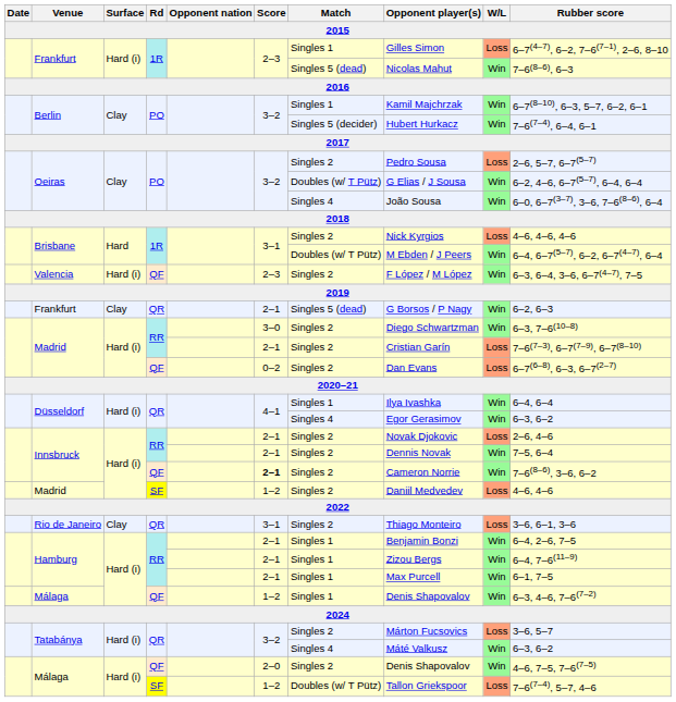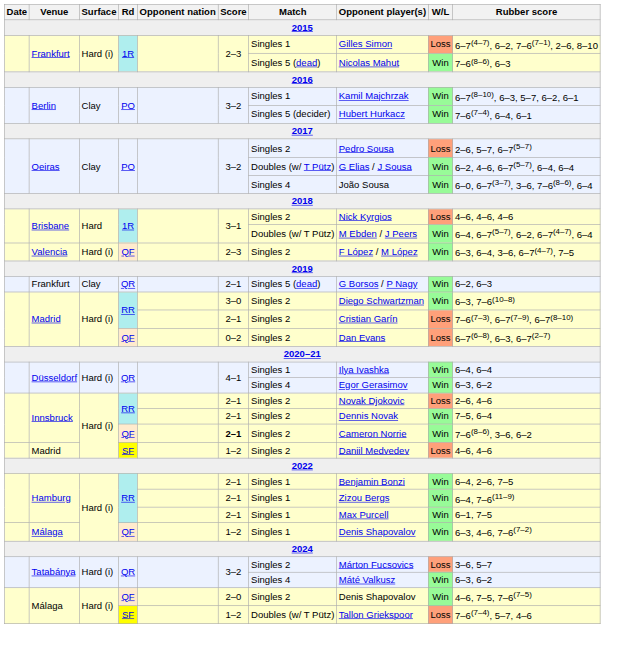- row: Rio de Janeiro | Clay | QR | 3–1 | Singles 2 | Thiago Monteiro | Loss | 3–6, 6–1, 3–6
